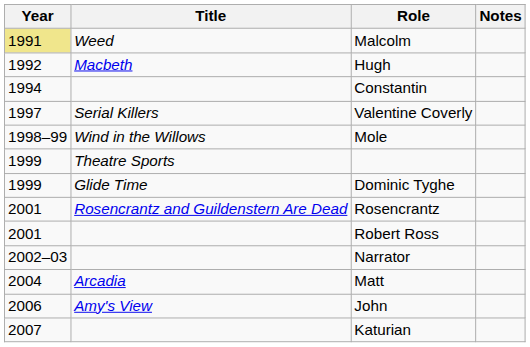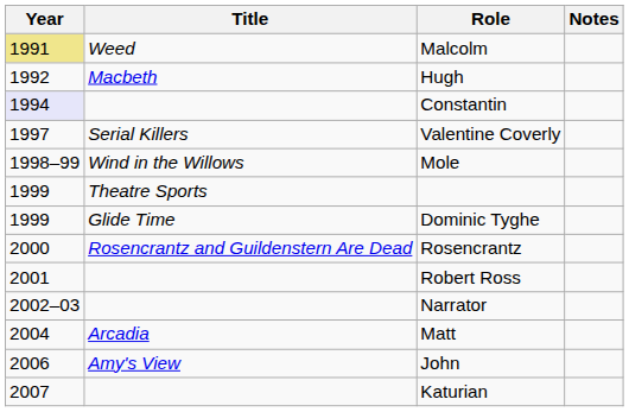Constantin | Year: no background -> lavender background
Rosencrantz | Year: 2001 -> 2000
